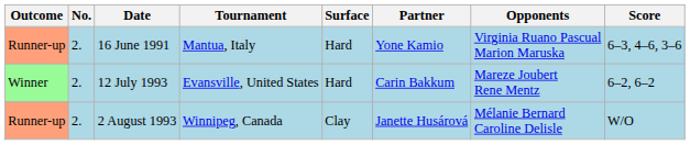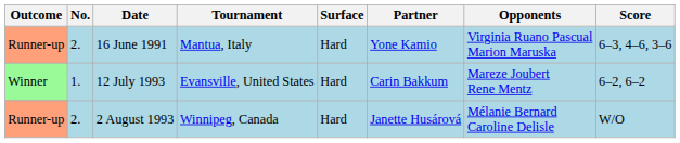12 July 1993 | No.: 2. -> 1.
2 August 1993 | Surface: Clay -> Hard
